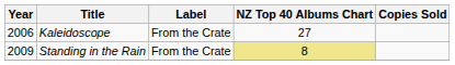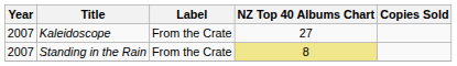Kaleidoscope | Year: 2006 -> 2007
Standing in the Rain | Year: 2009 -> 2007
